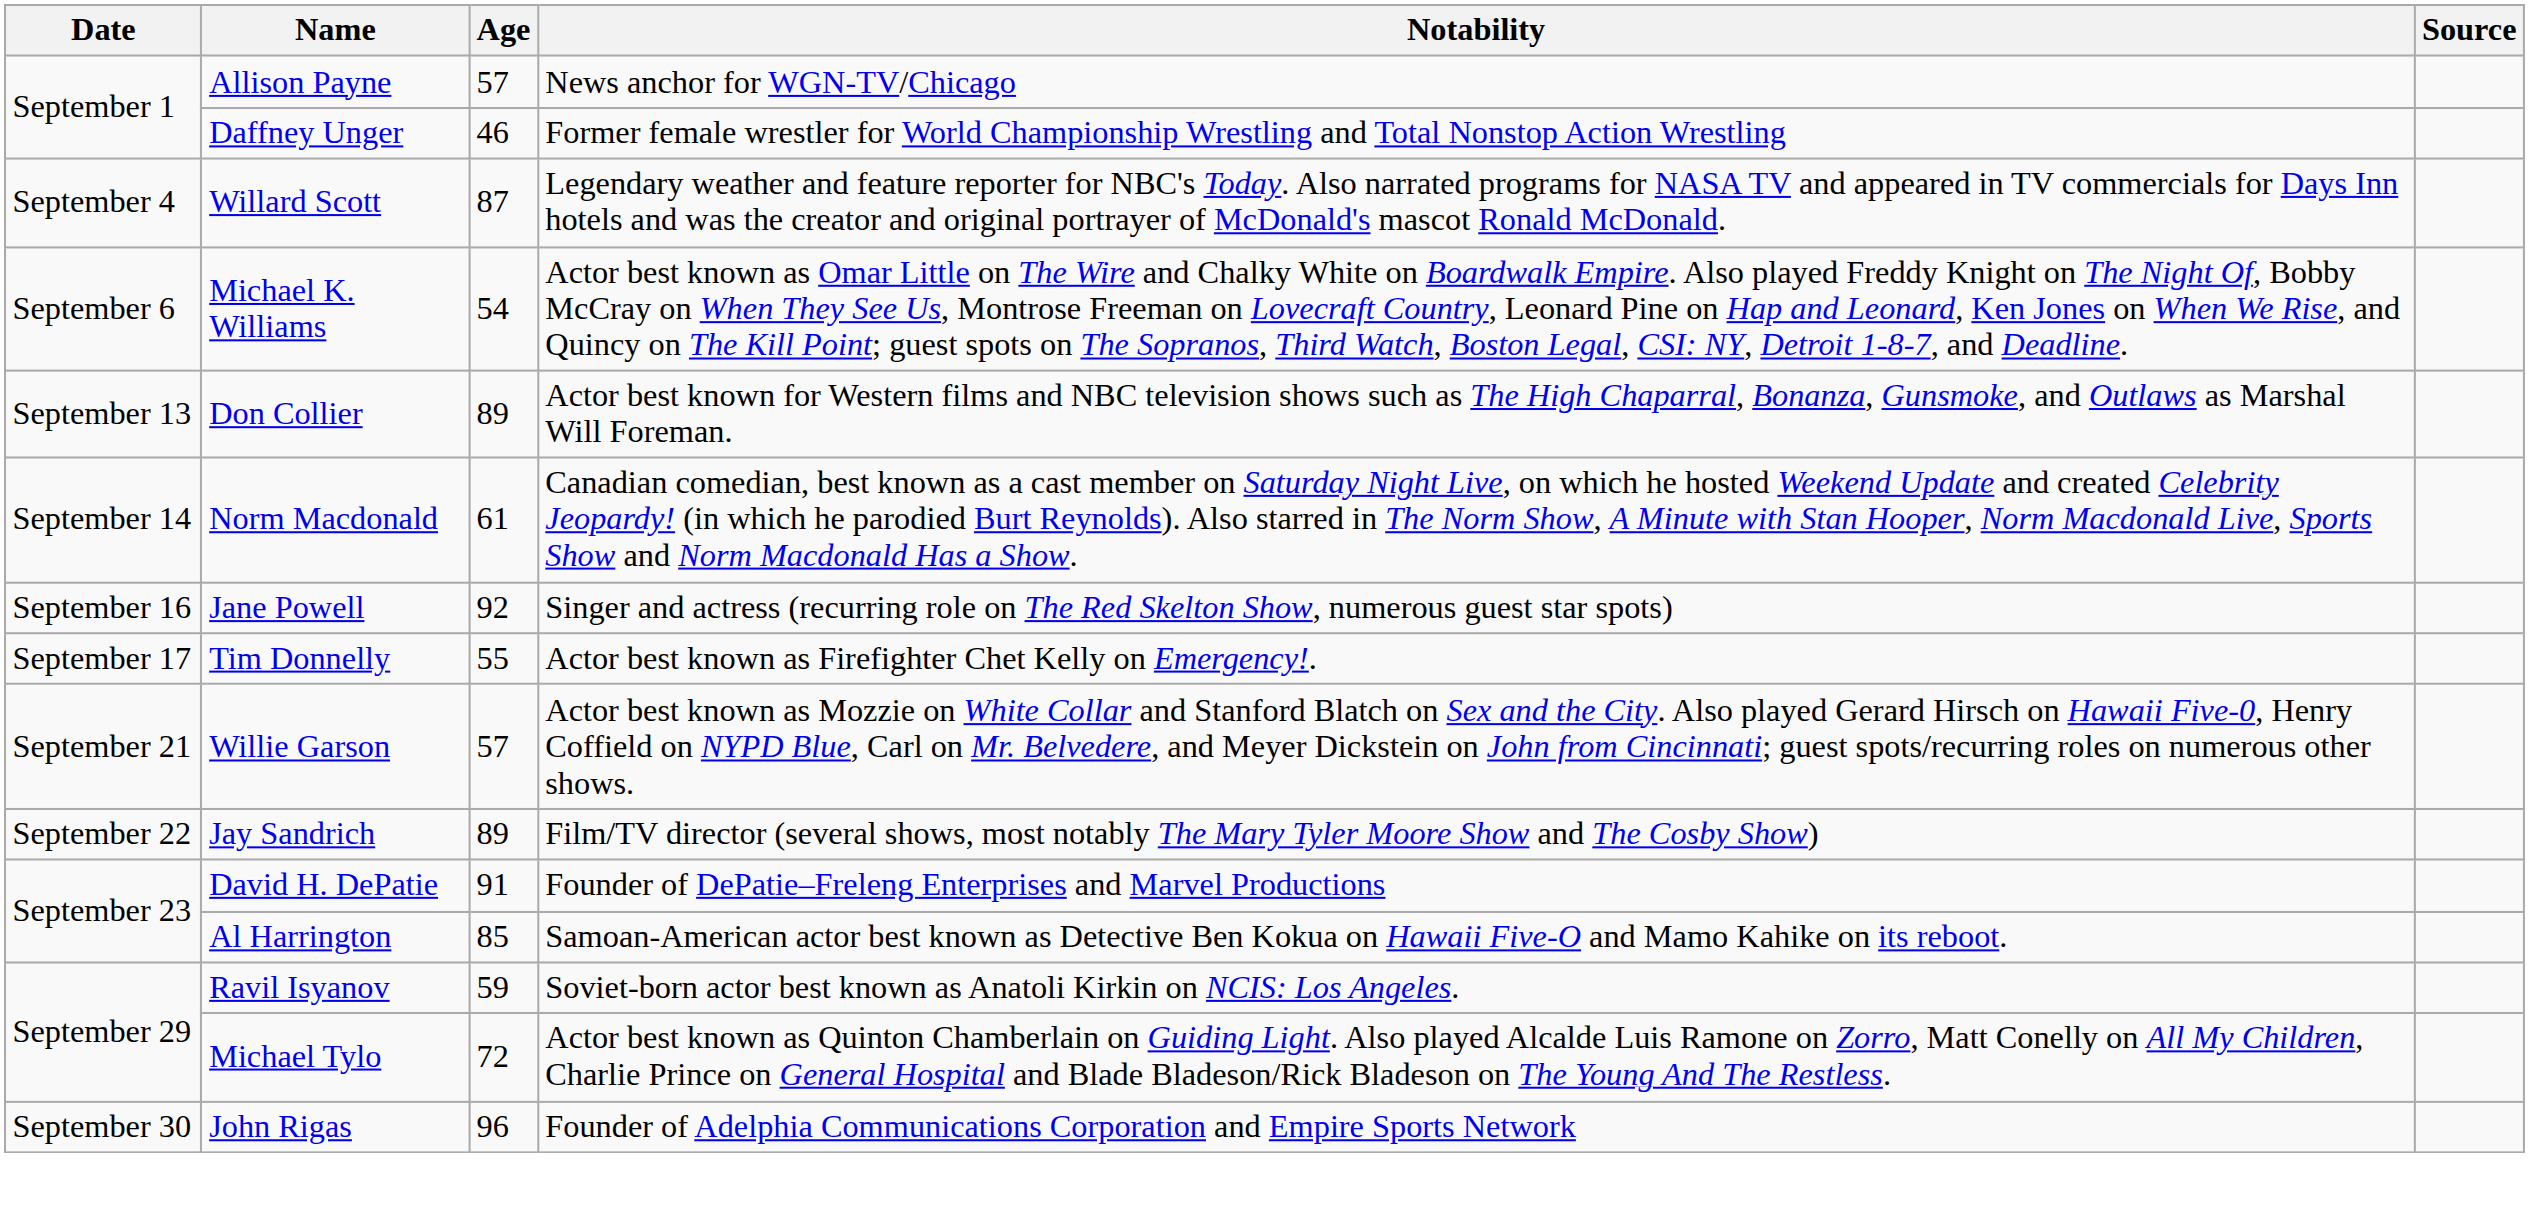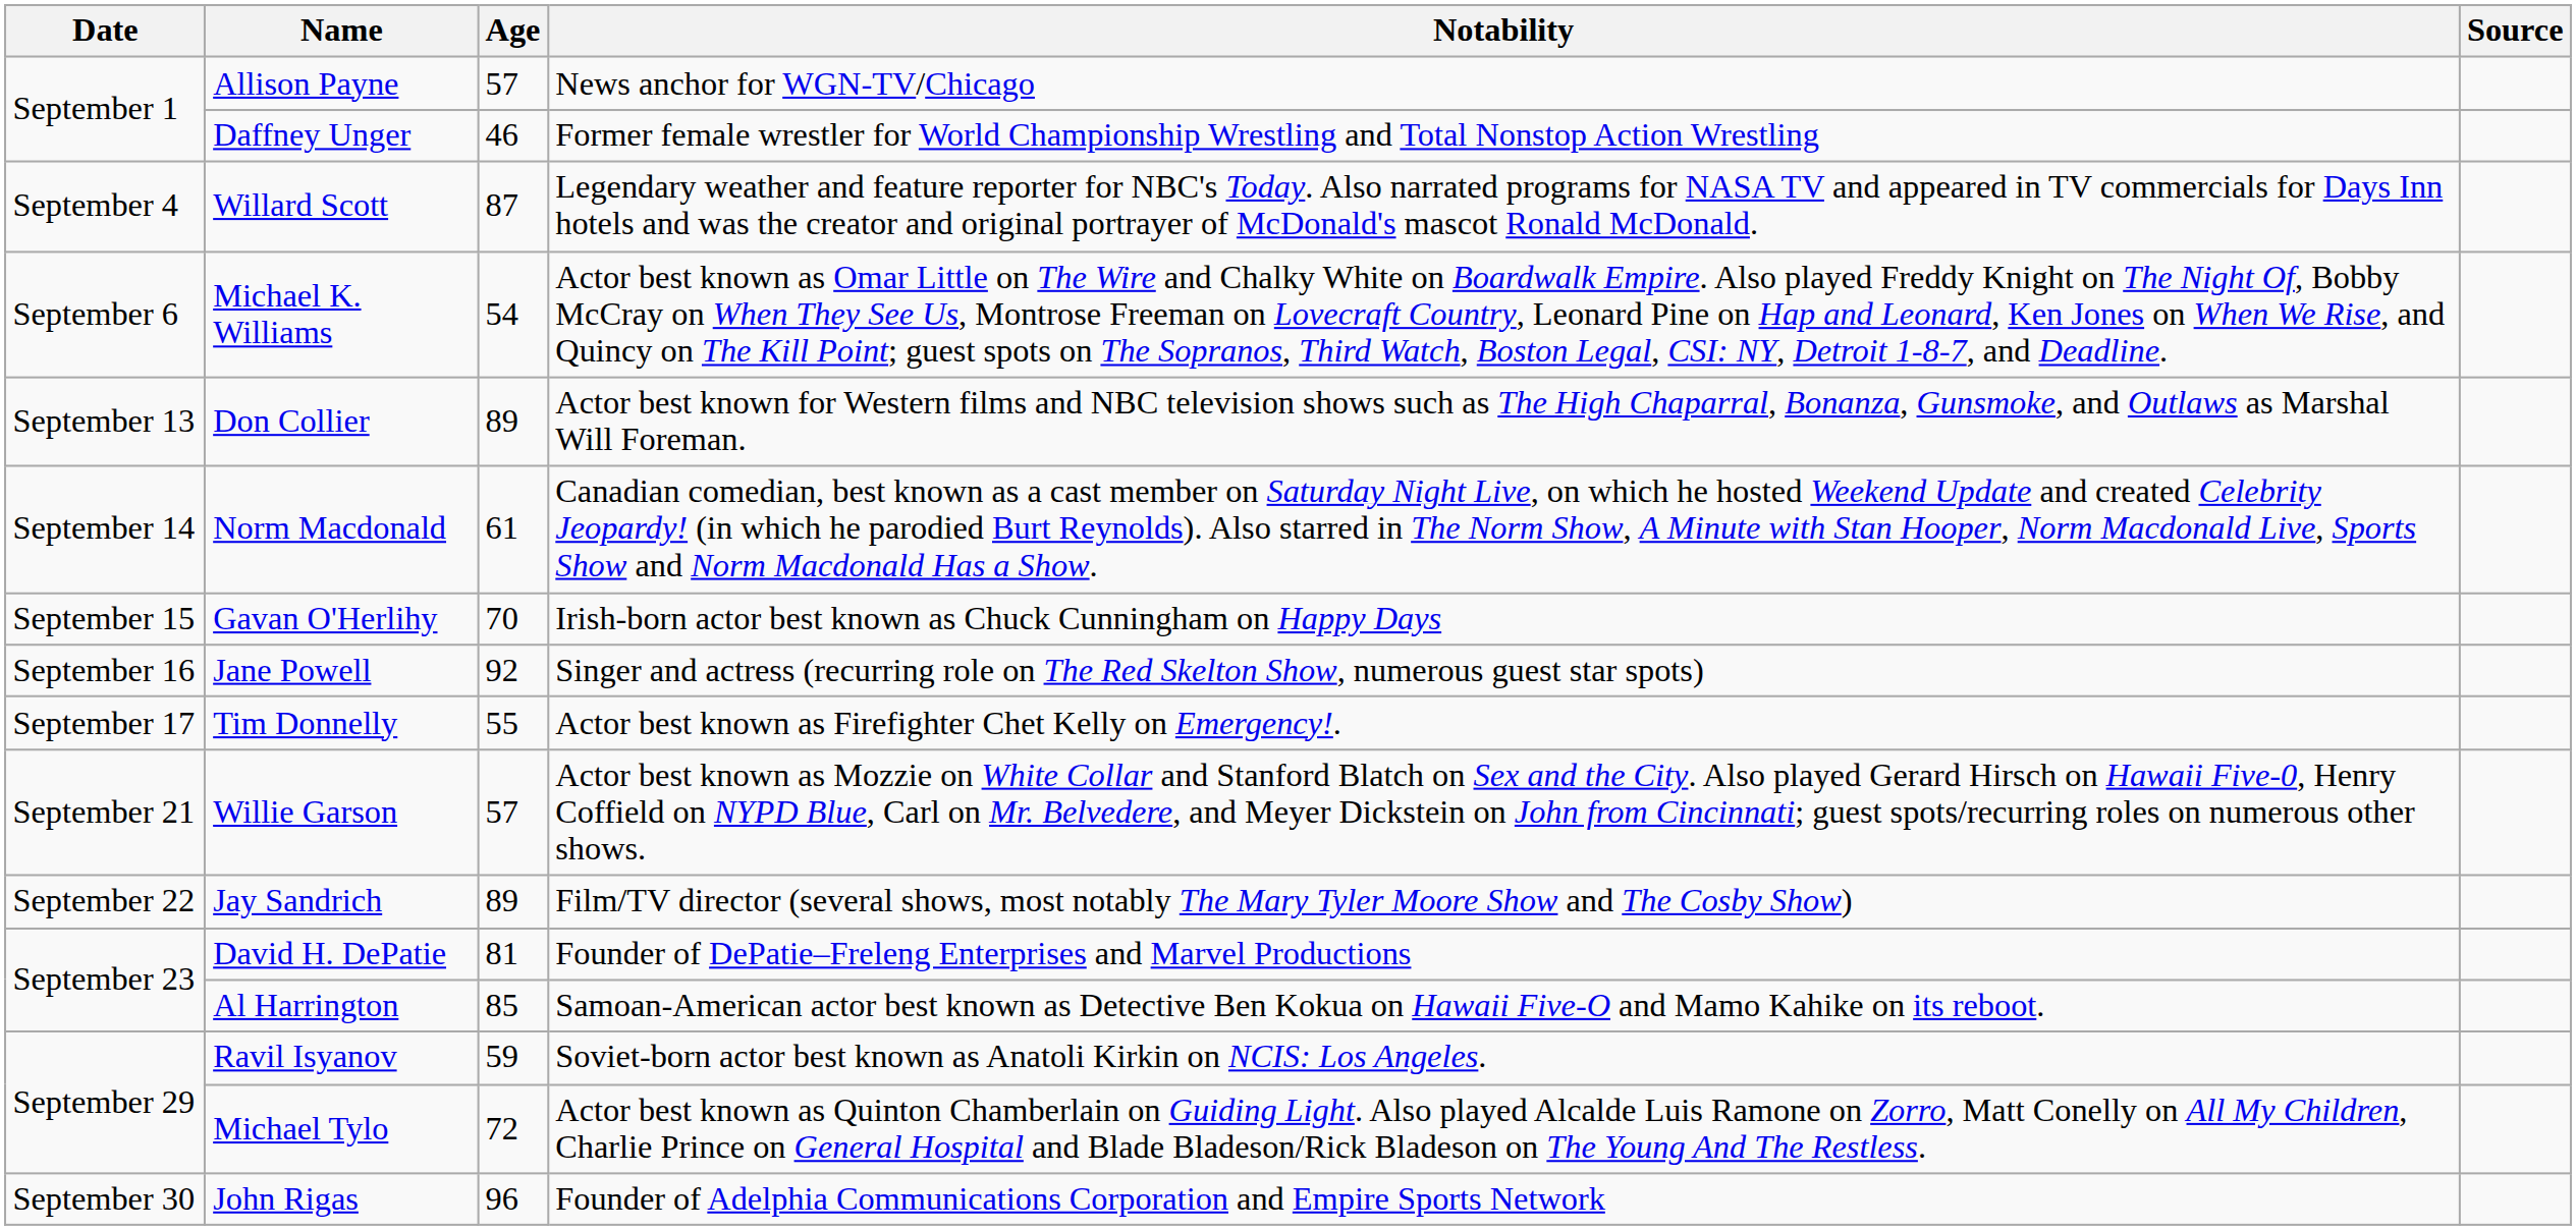+ row: September 15 | Gavan O'Herlihy | 70 | Irish-born actor best known as Chuck Cunningham on Happy Days
David H. DePatie | Age: 91 -> 81
